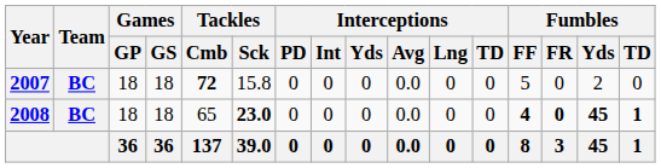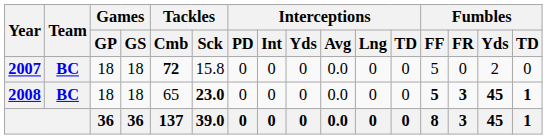2008 | Fumbles / FF: 4 -> 5
2008 | Fumbles / FR: 0 -> 3
